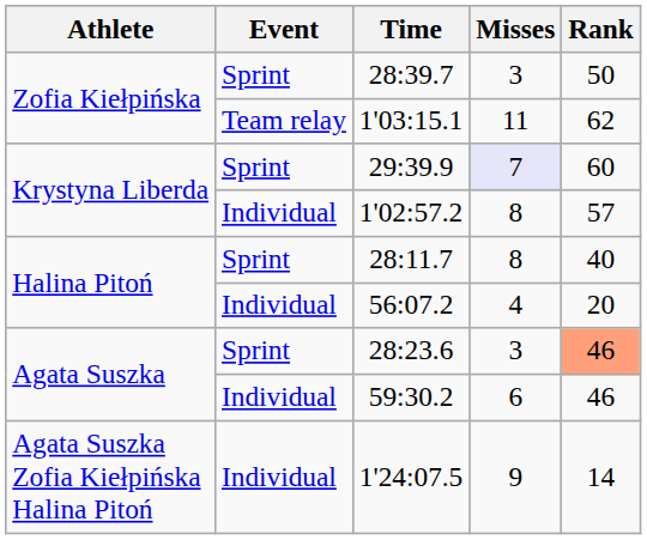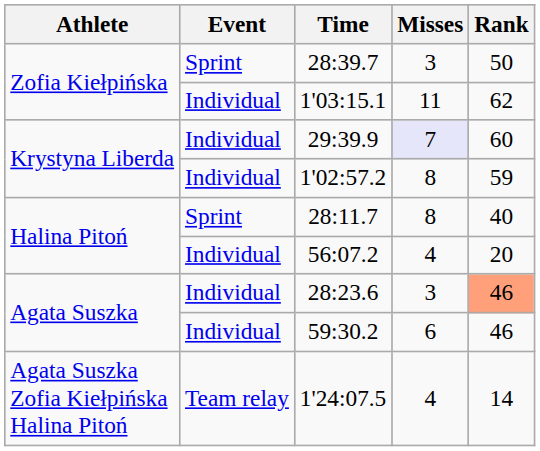1'03:15.1 | Event: Team relay -> Individual
29:39.9 | Event: Sprint -> Individual
1'02:57.2 | Rank: 57 -> 59
28:23.6 | Event: Sprint -> Individual
1'24:07.5 | Event: Individual -> Team relay
1'24:07.5 | Misses: 9 -> 4
